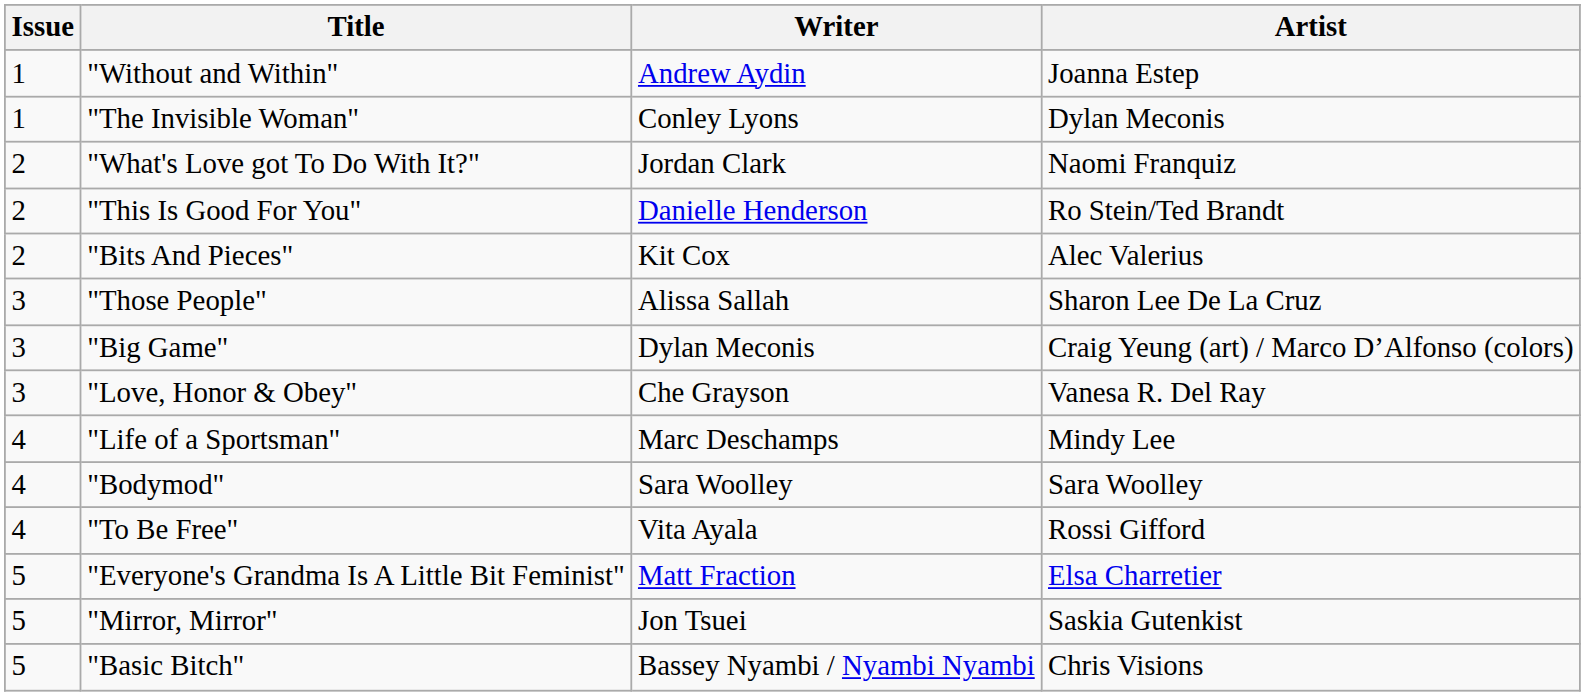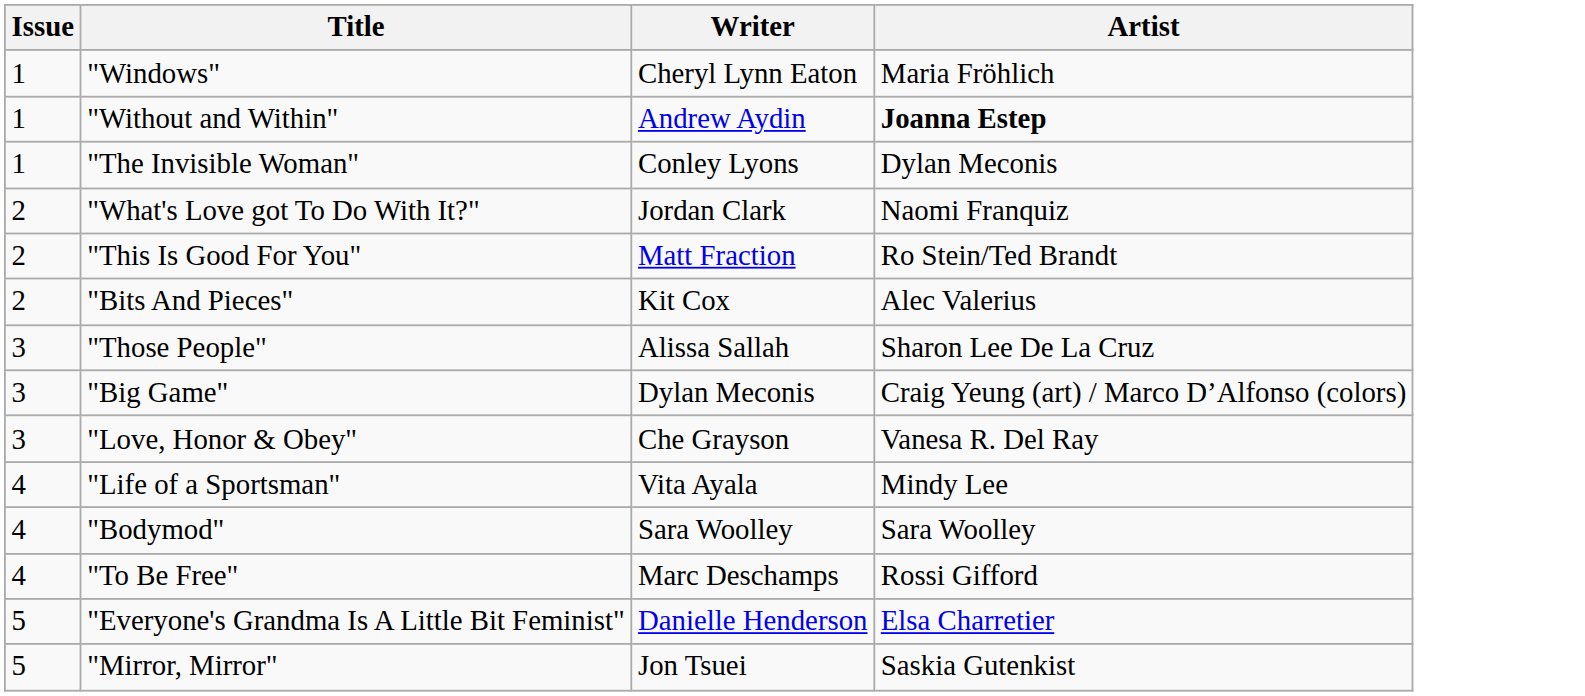+ row: 1 | "Windows" | Cheryl Lynn Eaton | Maria Fröhlich
"Without and Within" | Artist: normal -> bold
"This Is Good For You" | Writer: Danielle Henderson -> Matt Fraction
"Life of a Sportsman" | Writer: Marc Deschamps -> Vita Ayala
"To Be Free" | Writer: Vita Ayala -> Marc Deschamps
"Everyone's Grandma Is A Little Bit Feminist" | Writer: Matt Fraction -> Danielle Henderson
- row: 5 | "Basic Bitch" | Bassey Nyambi / Nyambi Nyambi | Chris Visions
